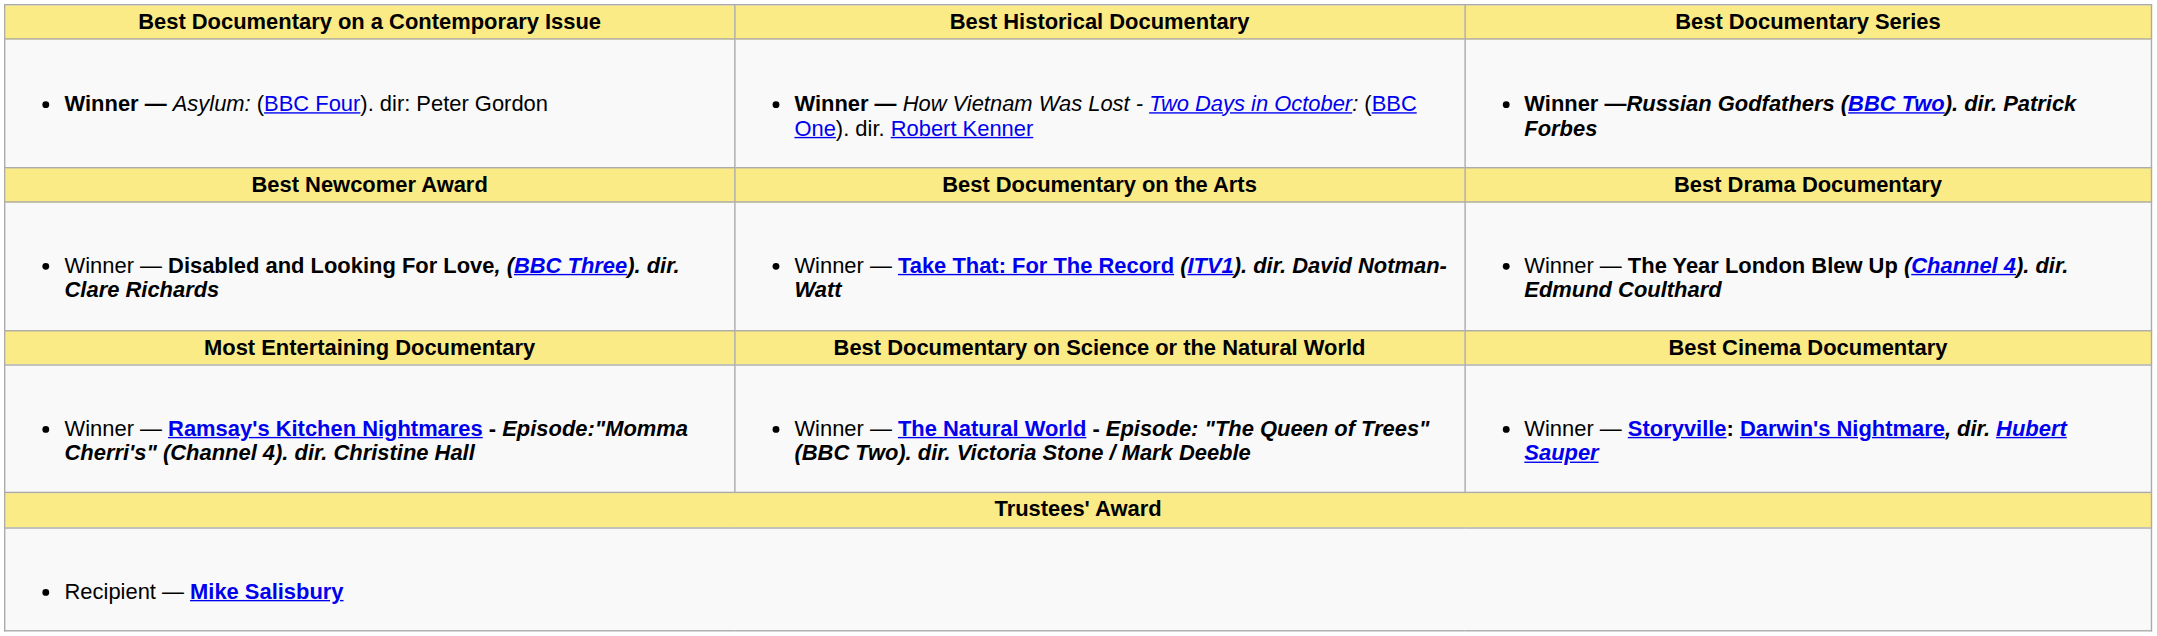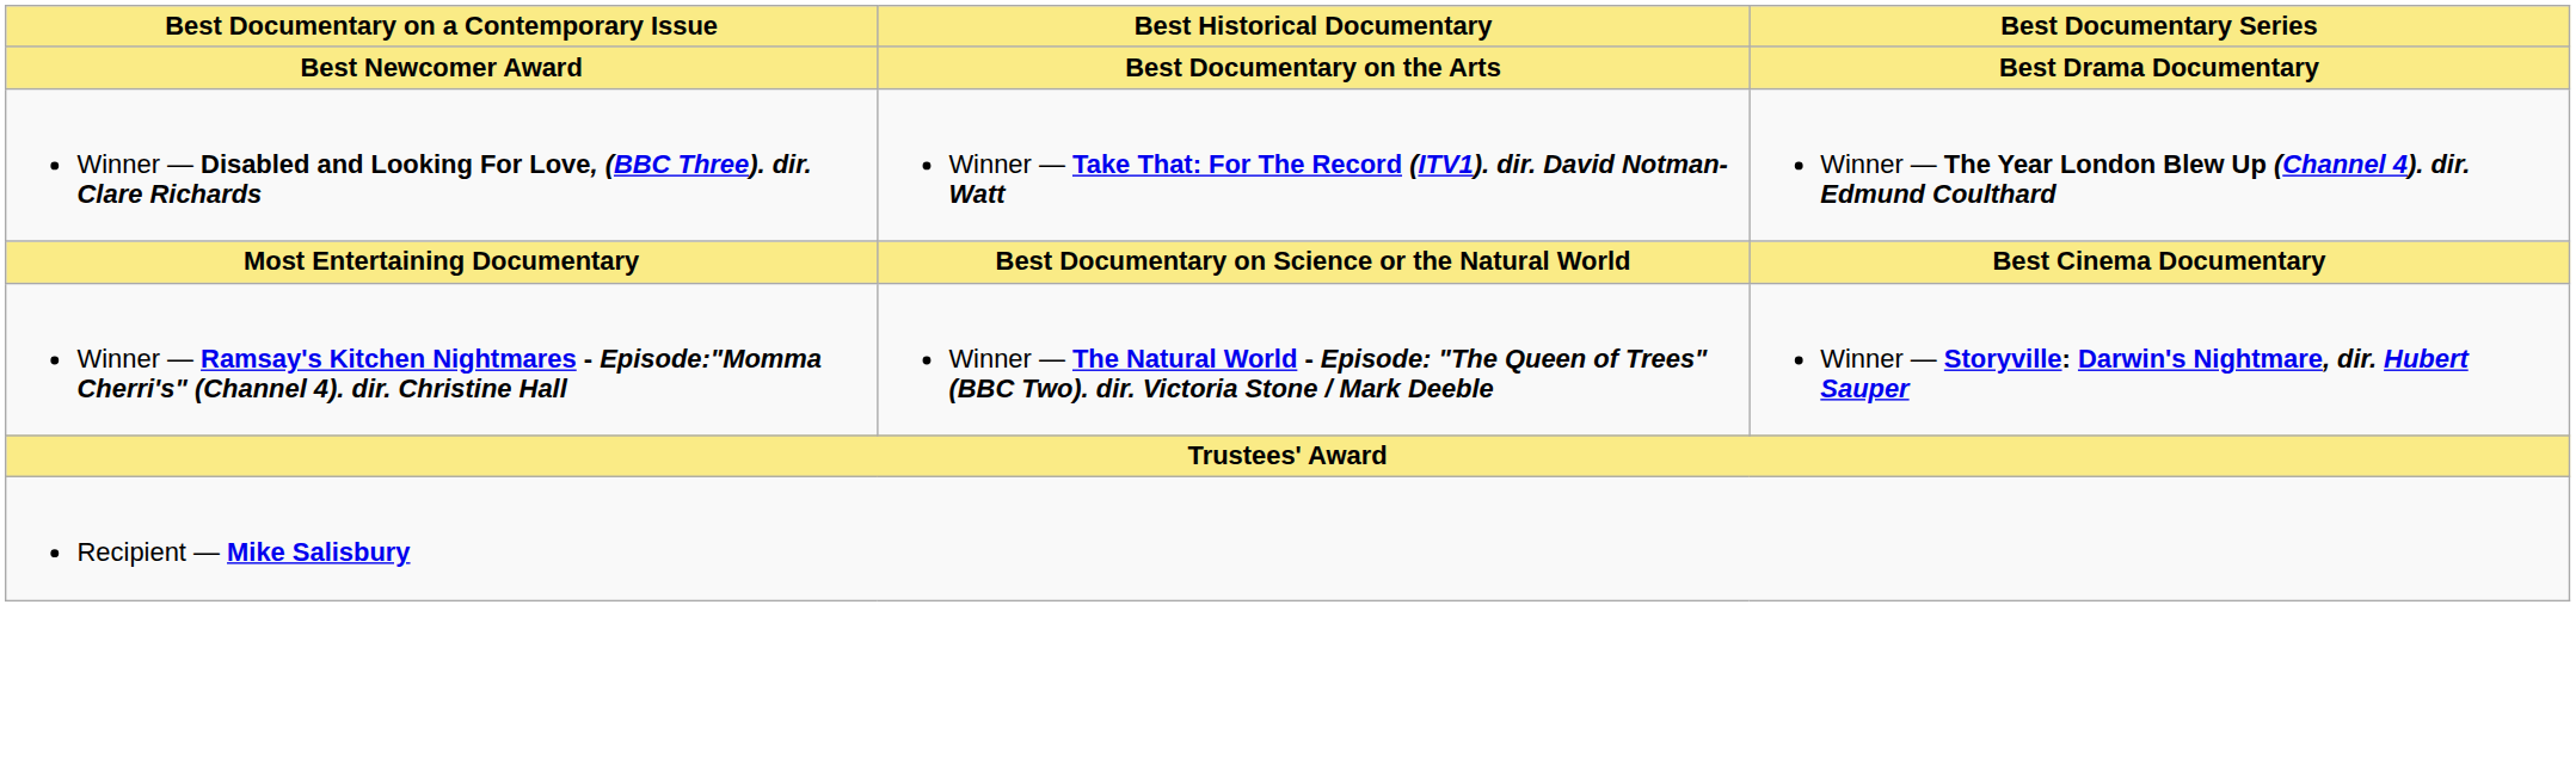- row: Winner — Asylum: (BBC Four). dir: Peter Gordon | Winner — How Vietnam Was Lost - Two Days in October: (BBC One). dir. Robert Kenner | Winner —Russian Godfathers (BBC Two). dir. Patrick Forbes
